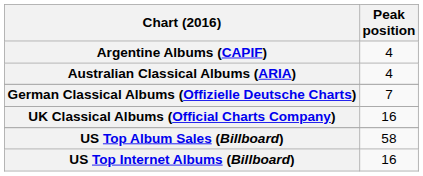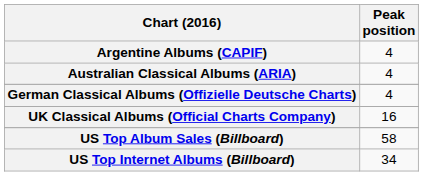German Classical Albums (Offizielle Deutsche Charts) | Peak position: 7 -> 4
US Top Internet Albums (Billboard) | Peak position: 16 -> 34
